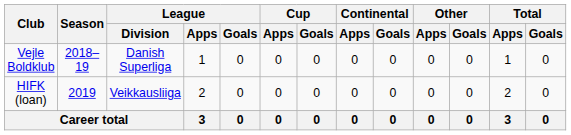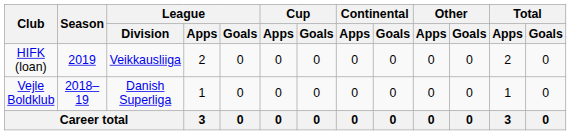rows swapped: Vejle Boldklub <-> HIFK (loan)
